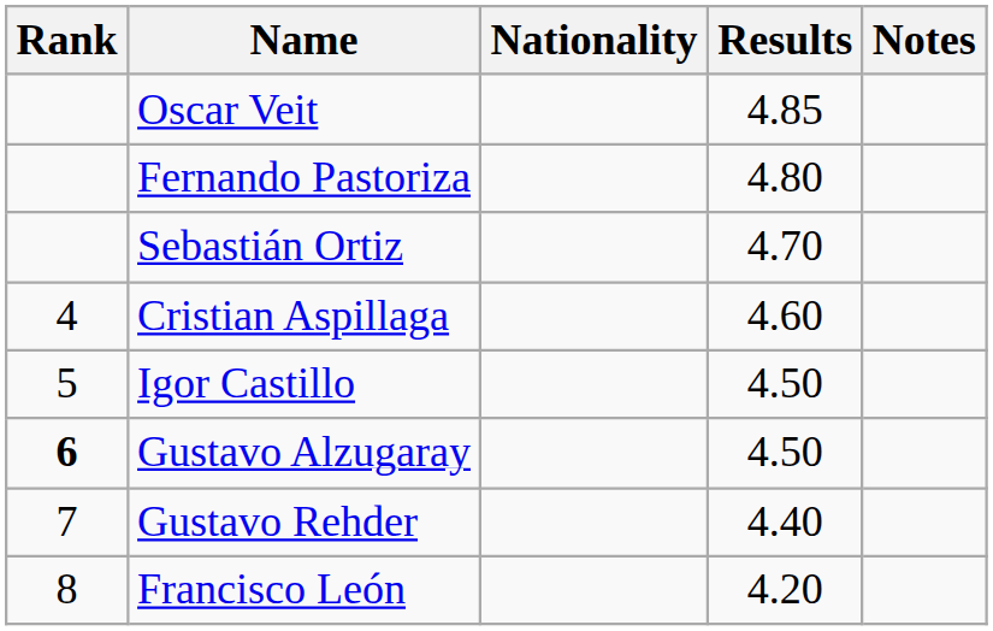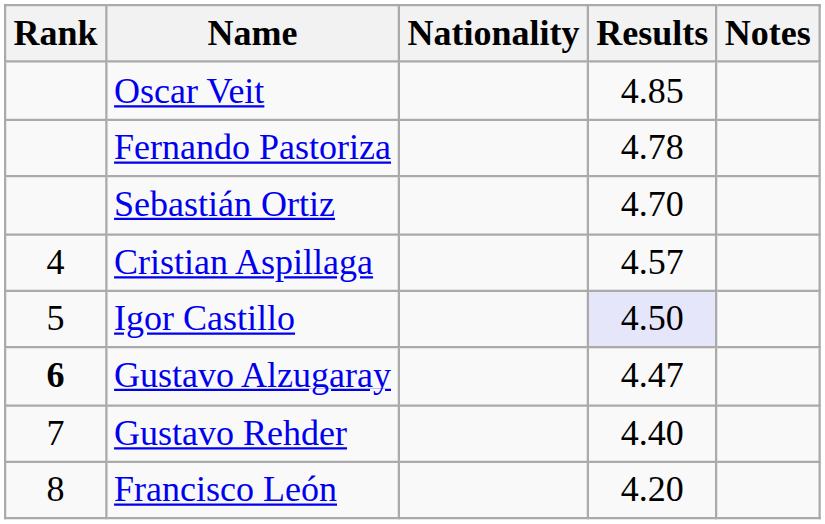Fernando Pastoriza | Results: 4.80 -> 4.78
Cristian Aspillaga | Results: 4.60 -> 4.57
Igor Castillo | Results: no background -> lavender background
Gustavo Alzugaray | Results: 4.50 -> 4.47
